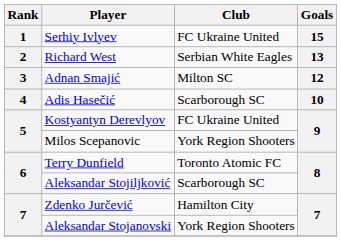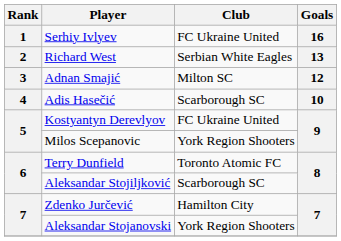Serhiy Ivlyev | Goals: 15 -> 16
